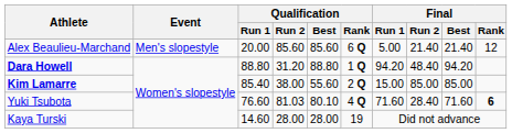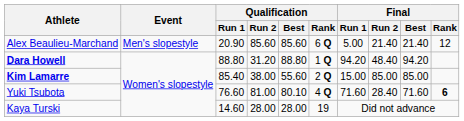Alex Beaulieu-Marchand | Qualification / Run 1: 20.00 -> 20.90
Yuki Tsubota | Qualification / Run 2: 81.03 -> 81.00
